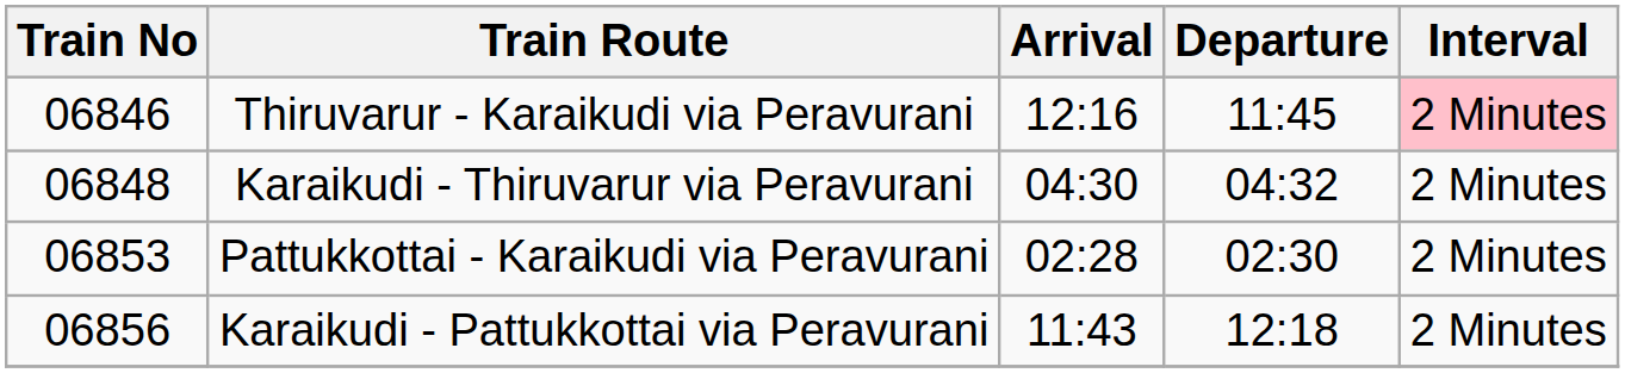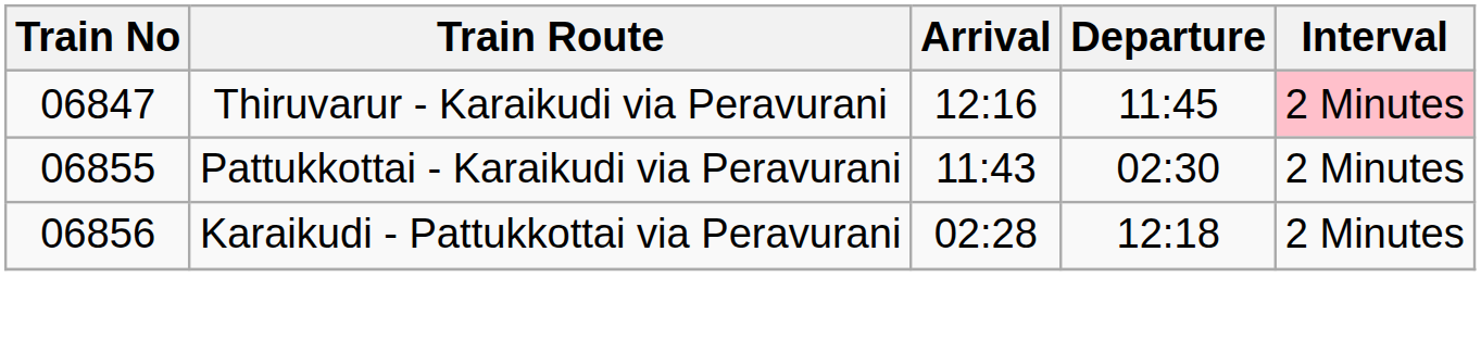Thiruvarur - Karaikudi via Peravurani | Train No: 06846 -> 06847
- row: 06848 | Karaikudi - Thiruvarur via Peravurani | 04:30 | 04:32 | 2 Minutes
Pattukkottai - Karaikudi via Peravurani | Train No: 06853 -> 06855
Pattukkottai - Karaikudi via Peravurani | Arrival: 02:28 -> 11:43
Karaikudi - Pattukkottai via Peravurani | Arrival: 11:43 -> 02:28
